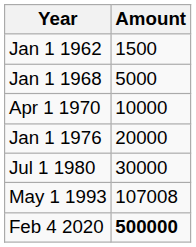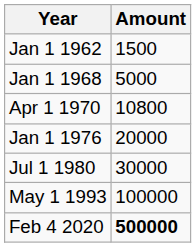Apr 1 1970 | Amount: 10000 -> 10800
May 1 1993 | Amount: 107008 -> 100000
